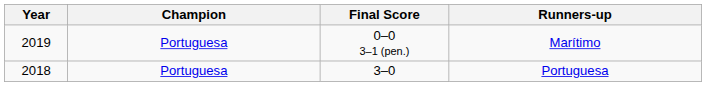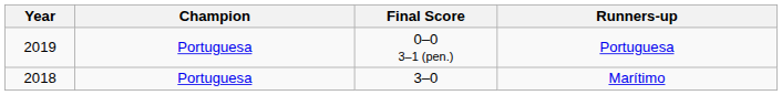0–0 3–1 (pen.) | Runners-up: Marítimo -> Portuguesa
3–0 | Runners-up: Portuguesa -> Marítimo
